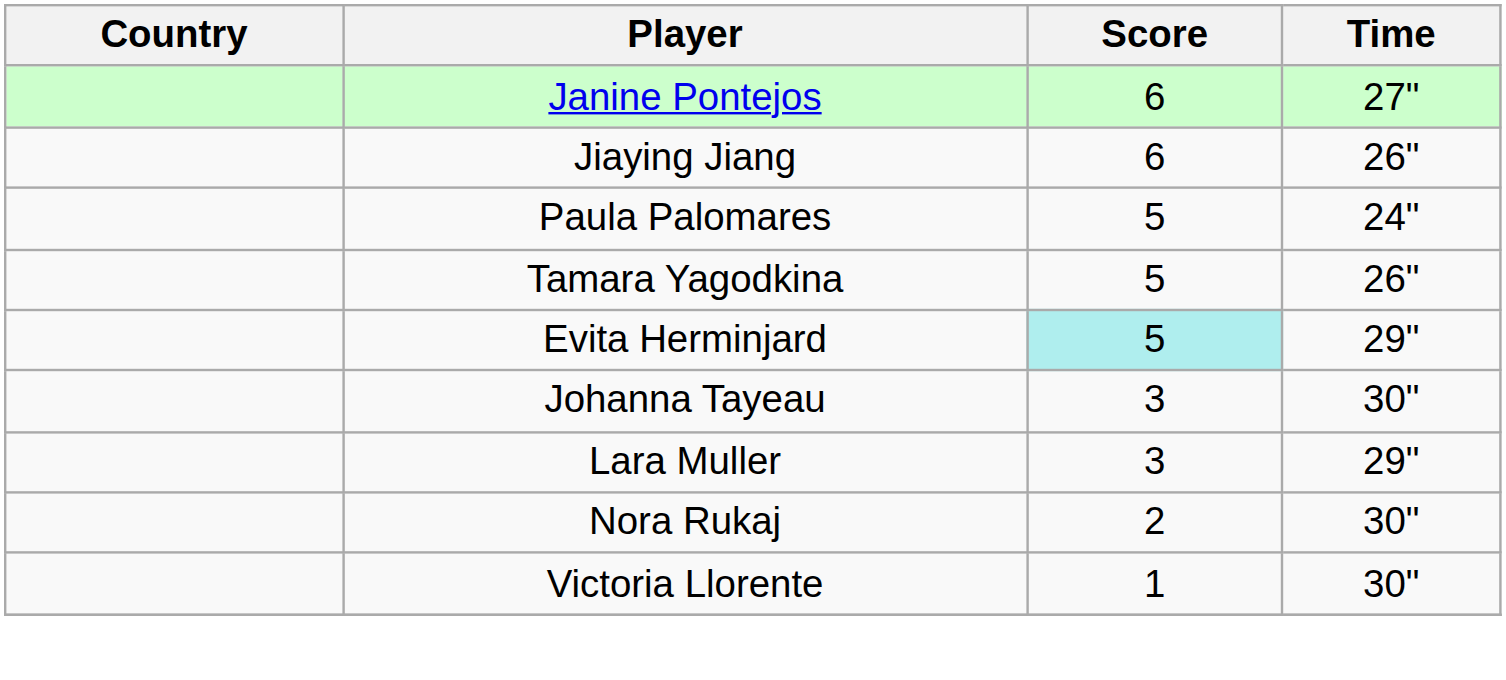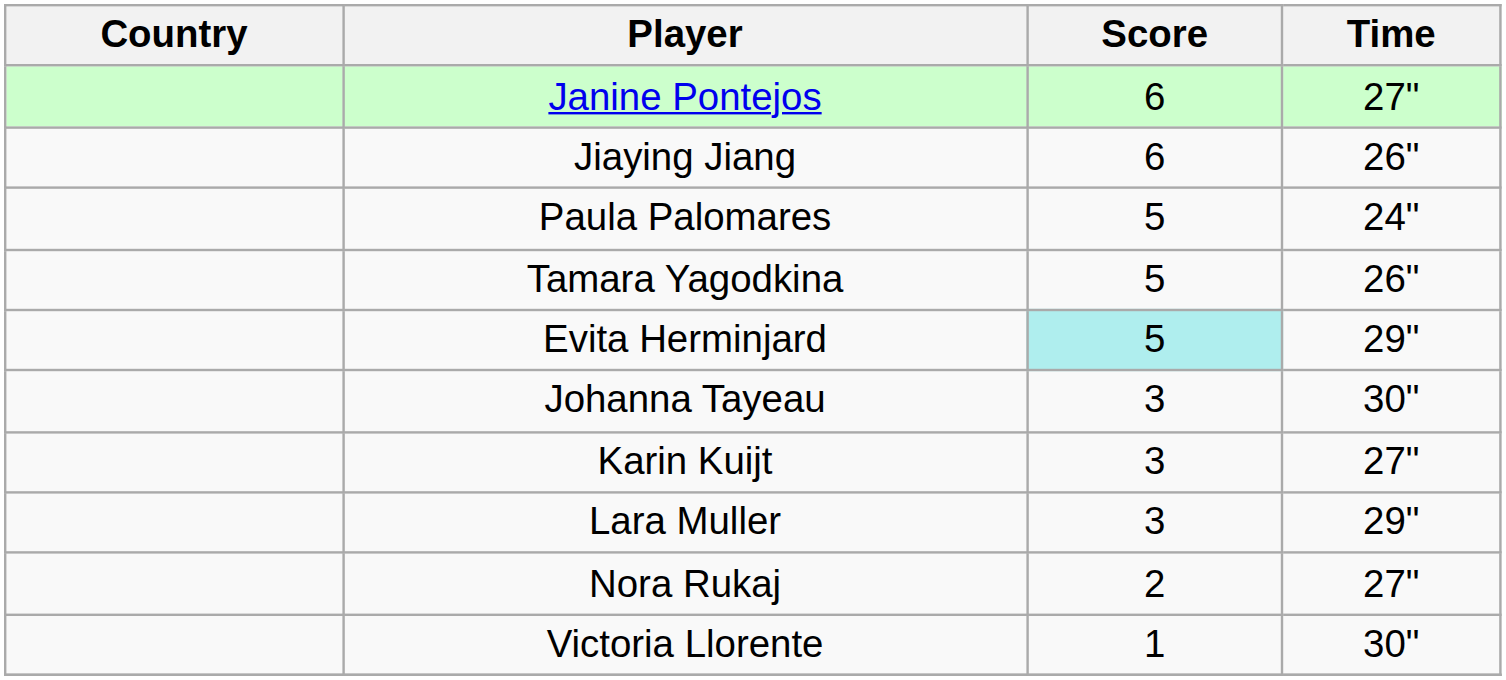+ row: Karin Kuijt | 3 | 27"
Nora Rukaj | Time: 30" -> 27"
